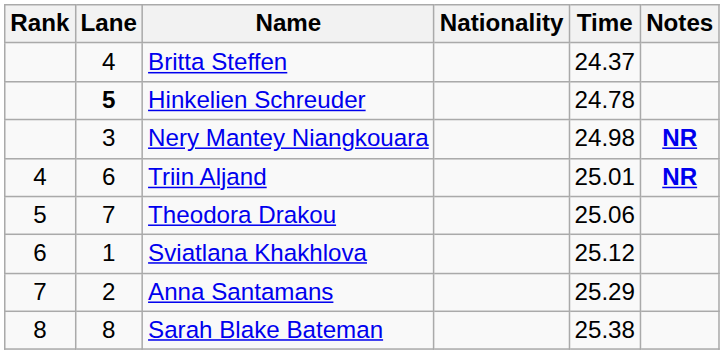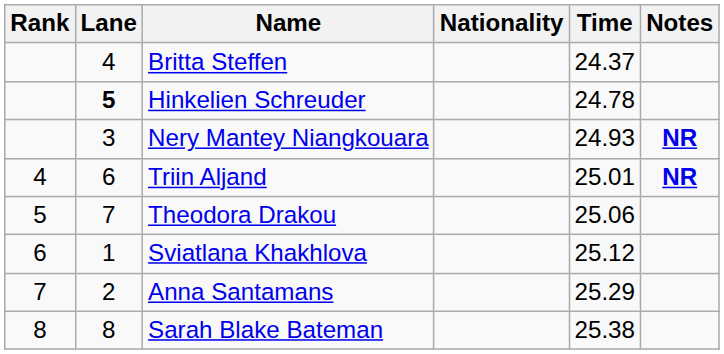Nery Mantey Niangkouara | Time: 24.98 -> 24.93
